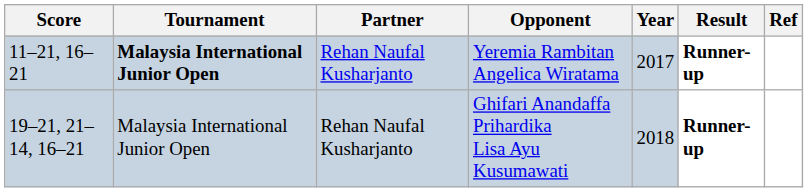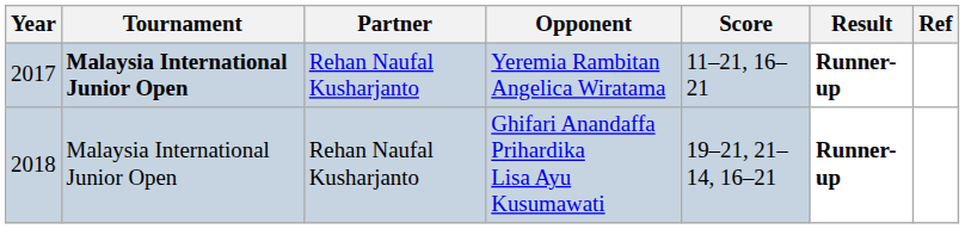columns swapped: Year <-> Score
